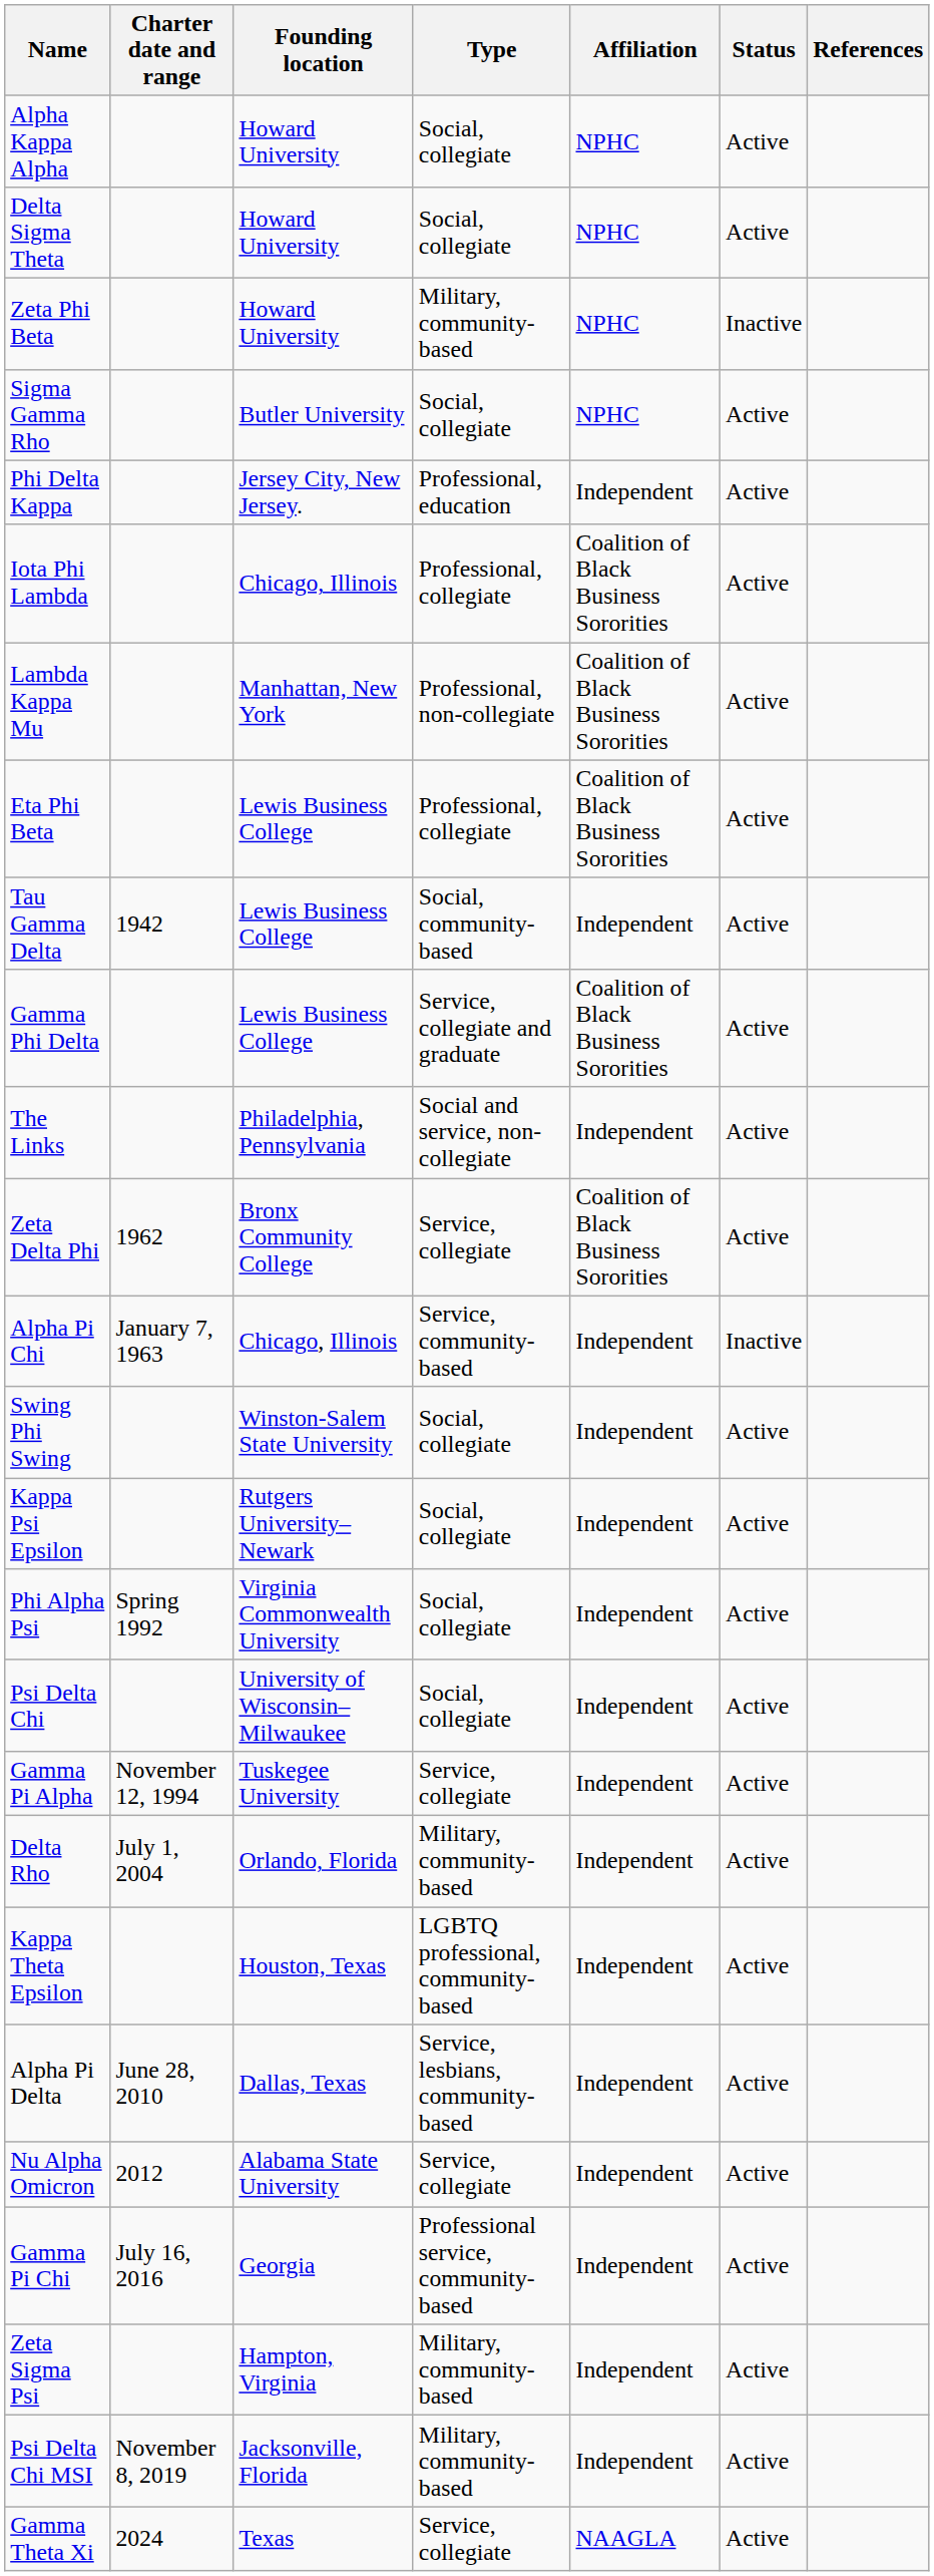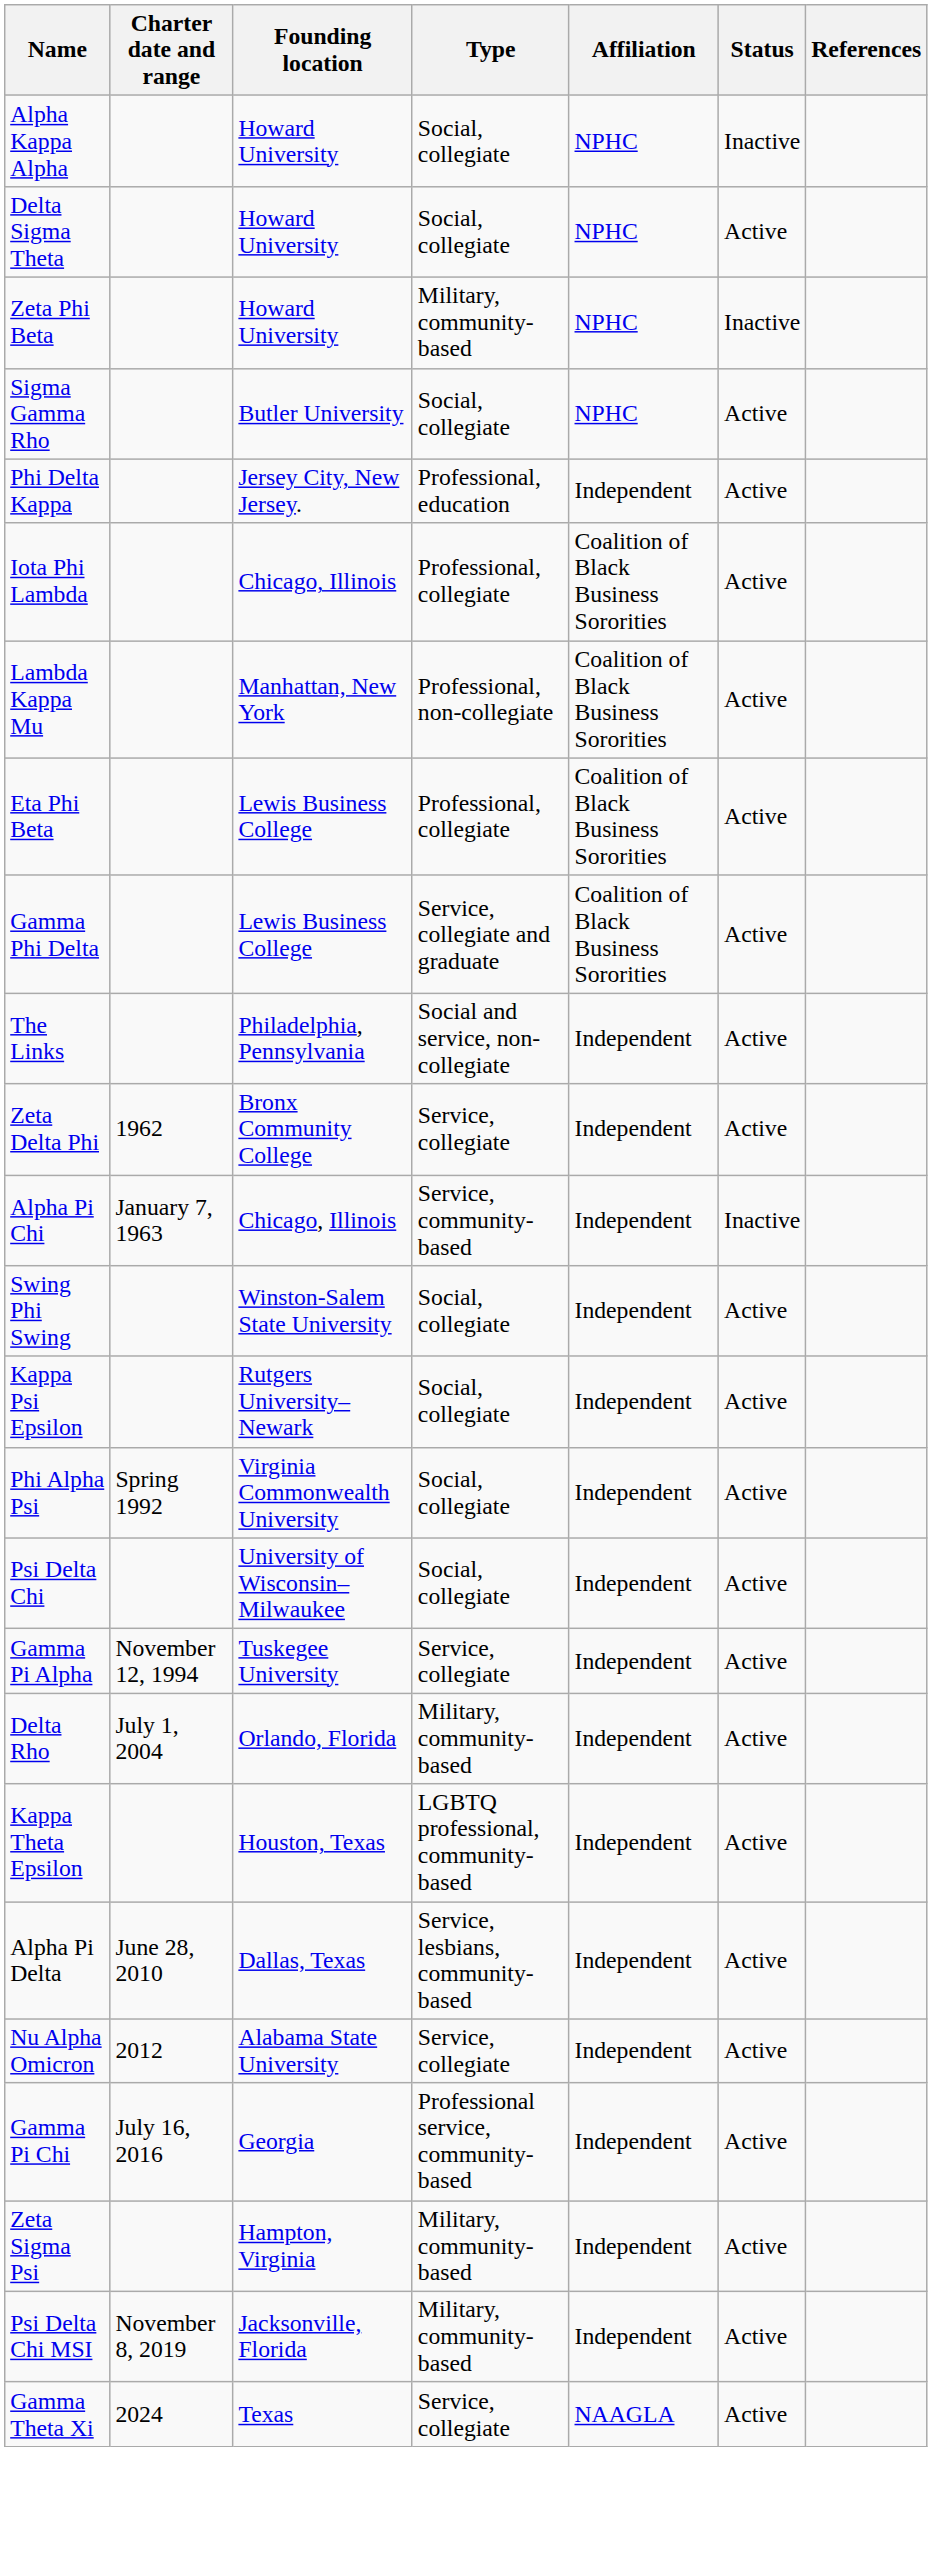Alpha Kappa Alpha | Status: Active -> Inactive
- row: Tau Gamma Delta | 1942 | Lewis Business College | Social, community-based | Independent | Active
Zeta Delta Phi | Affiliation: Coalition of Black Business Sororities -> Independent
